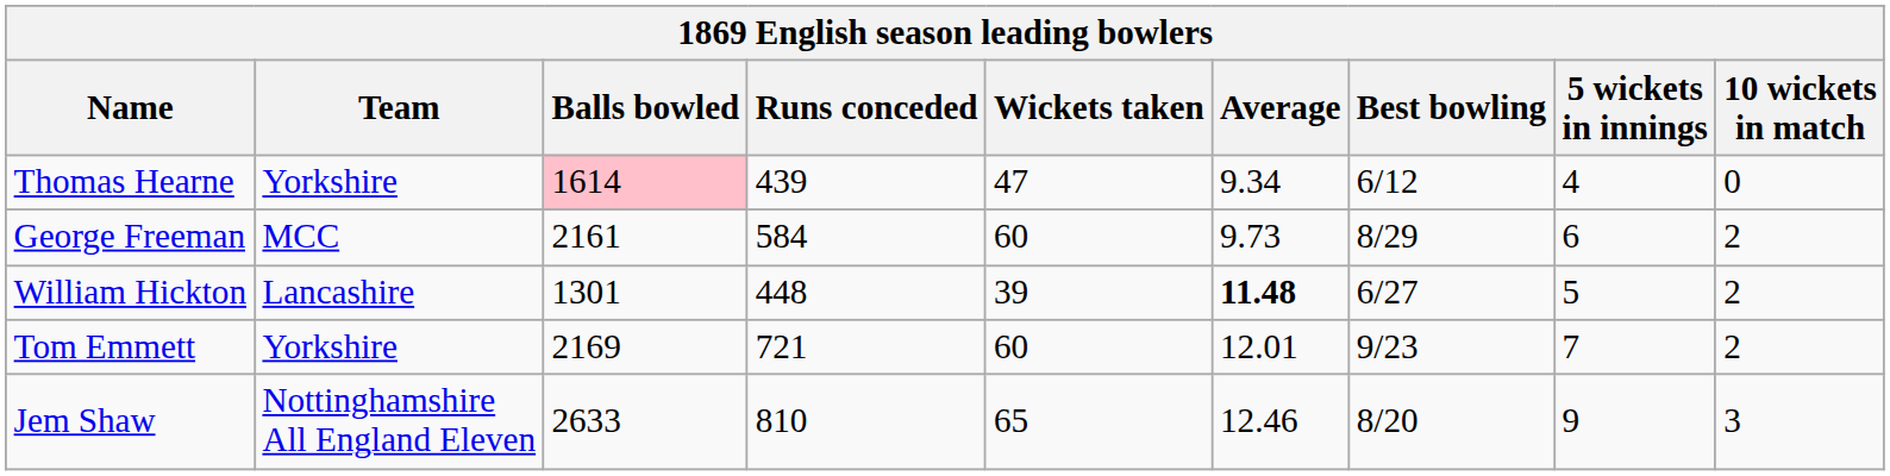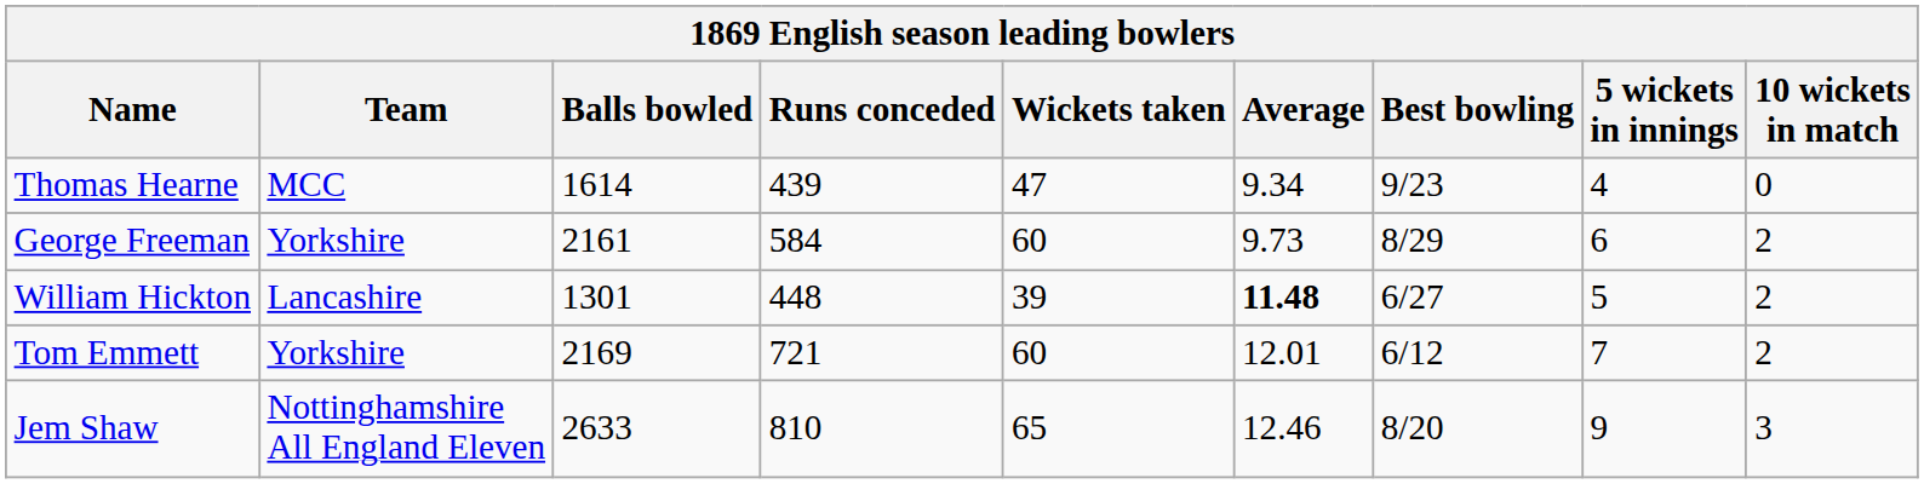Thomas Hearne | Team: Yorkshire -> MCC
Thomas Hearne | Balls bowled: pink background -> no background
Thomas Hearne | Best bowling: 6/12 -> 9/23
George Freeman | Team: MCC -> Yorkshire
Tom Emmett | Best bowling: 9/23 -> 6/12
